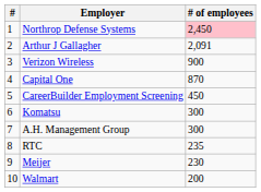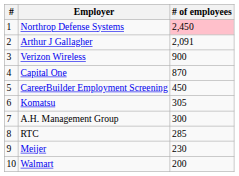Komatsu | # of employees: 300 -> 305
RTC | # of employees: 235 -> 285
